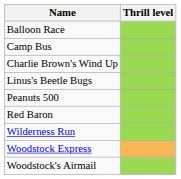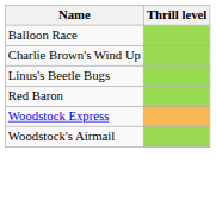- row: Camp Bus
- row: Peanuts 500
- row: Wilderness Run
